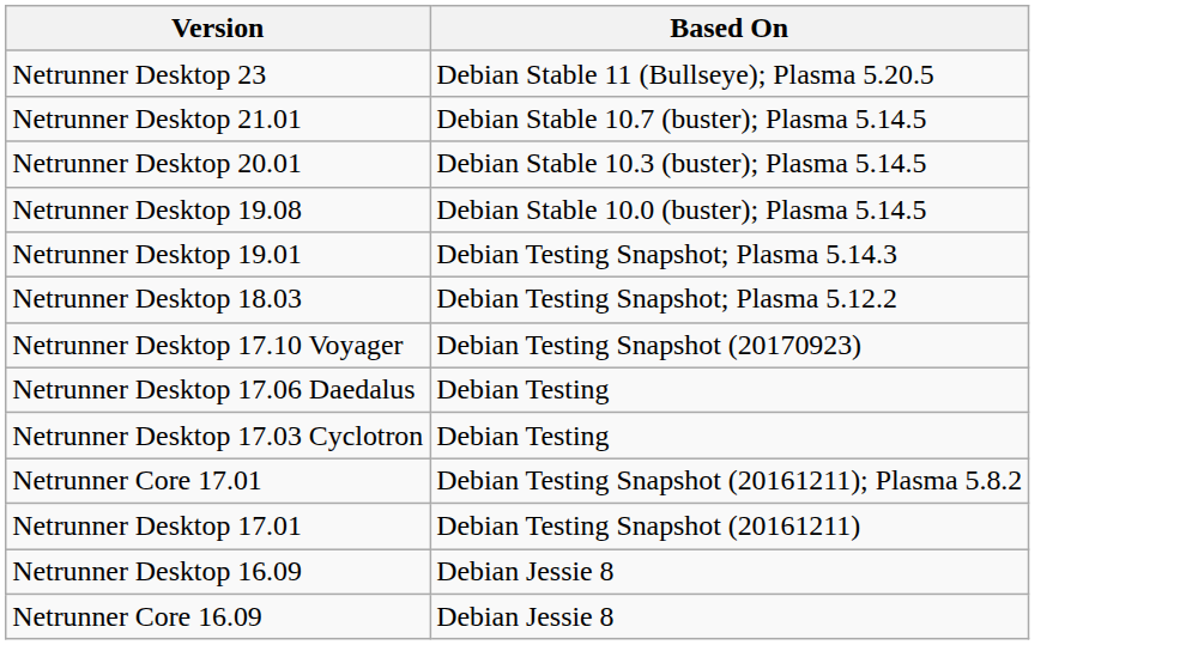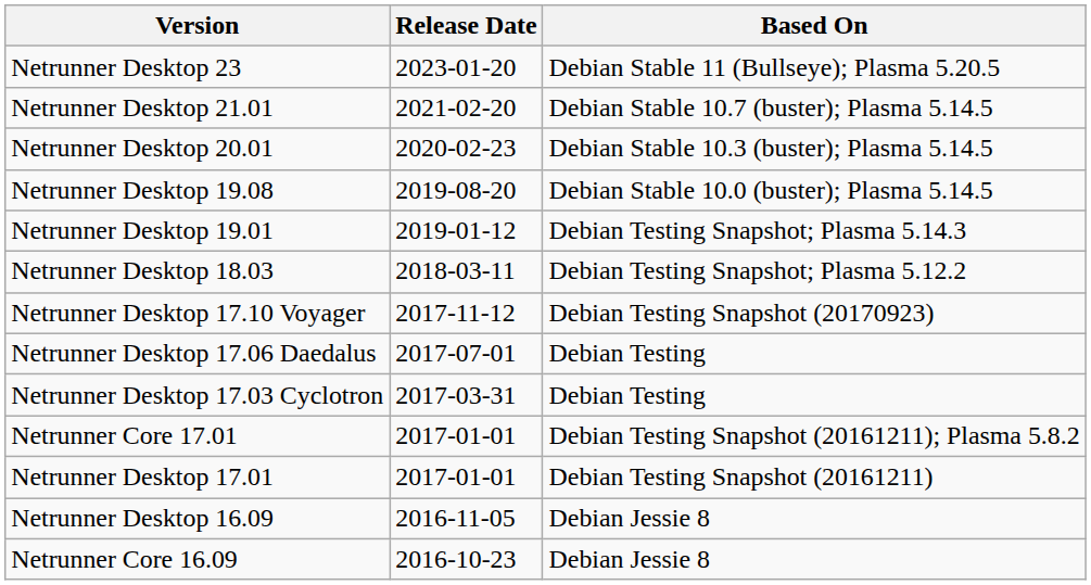+ column: Release Date | 2023-01-20 | 2021-02-20 | 2020-02-23 | 2019-08-20 | 2019-01-12 | 2018-03-11 | 2017-11-12 | 2017-07-01 | 2017-03-31 | 2017-01-01 | 2017-01-01 | 2016-11-05 | 2016-10-23
